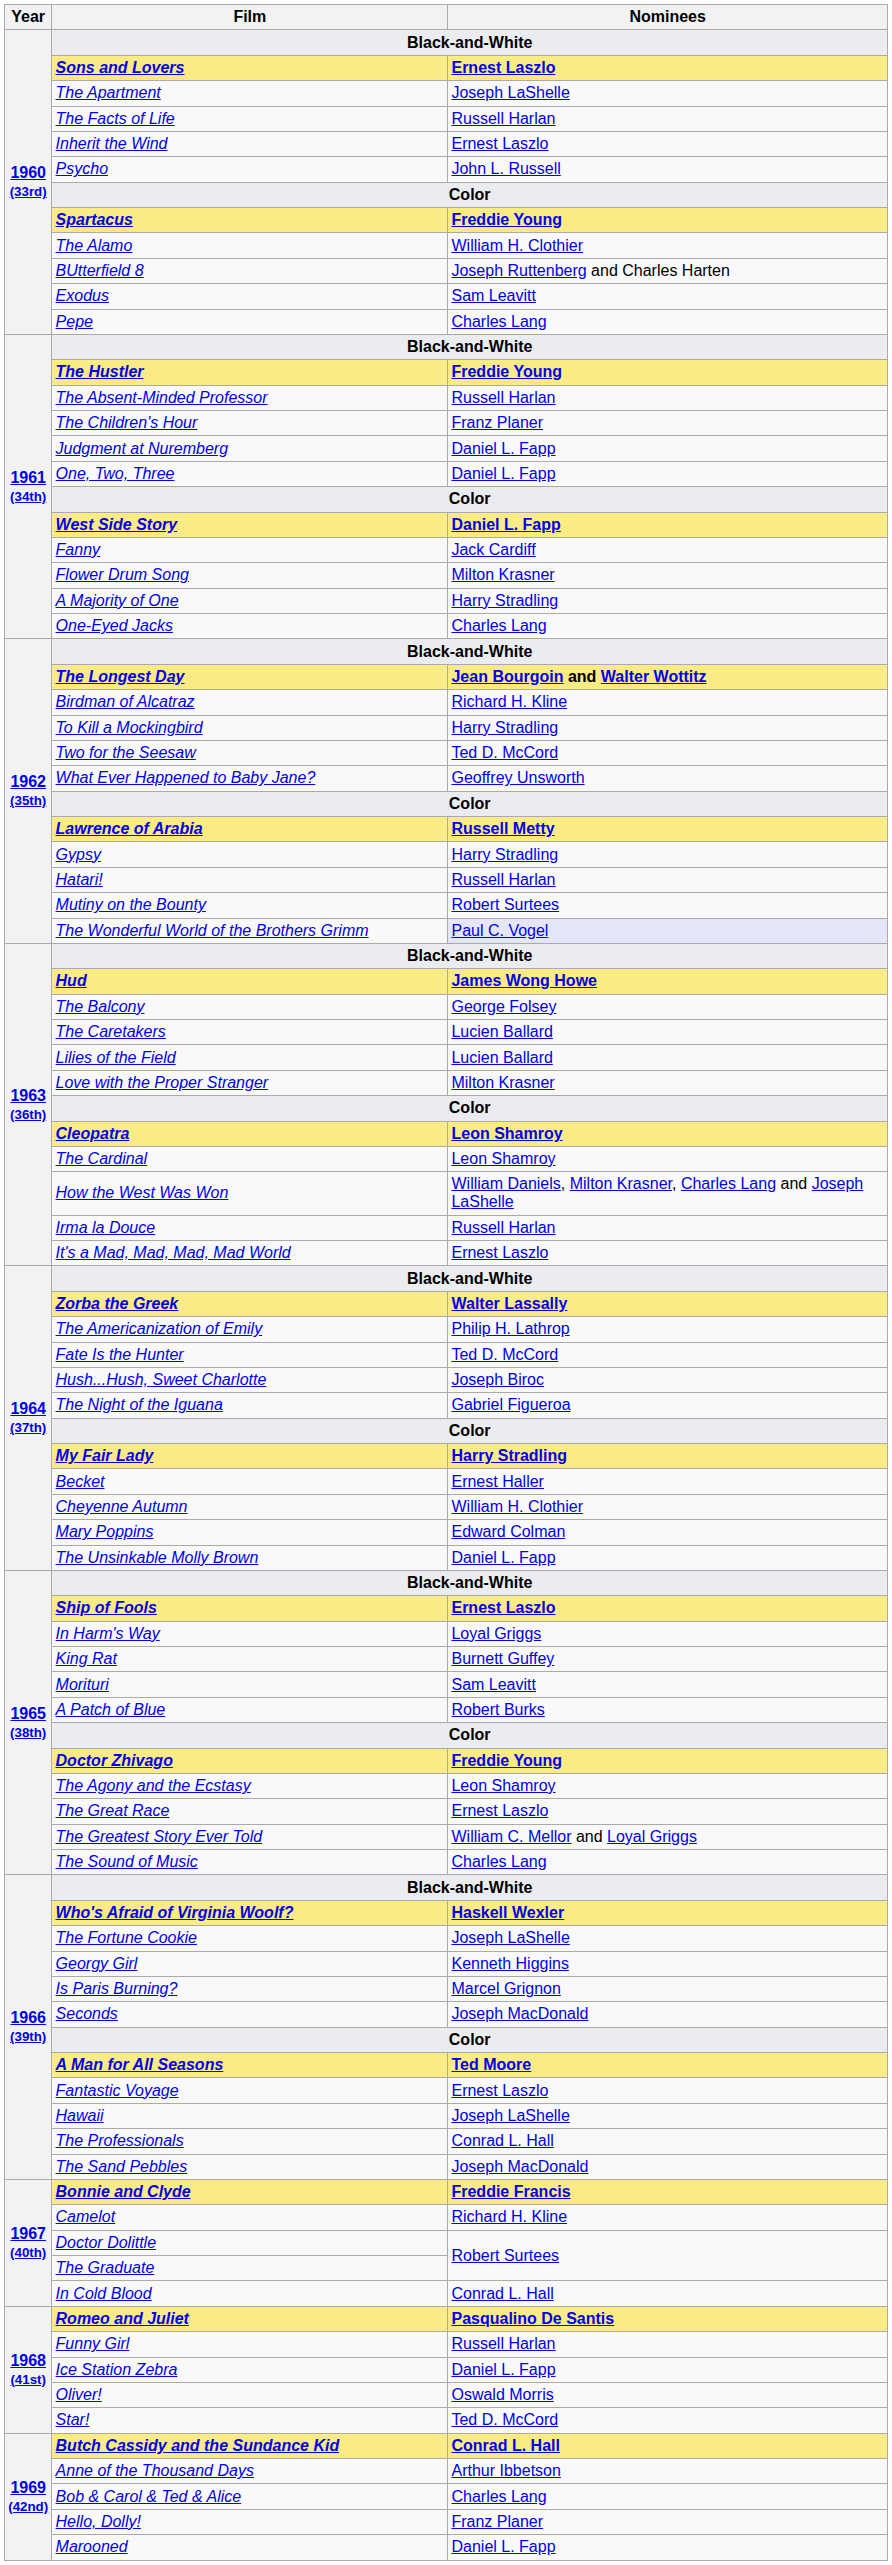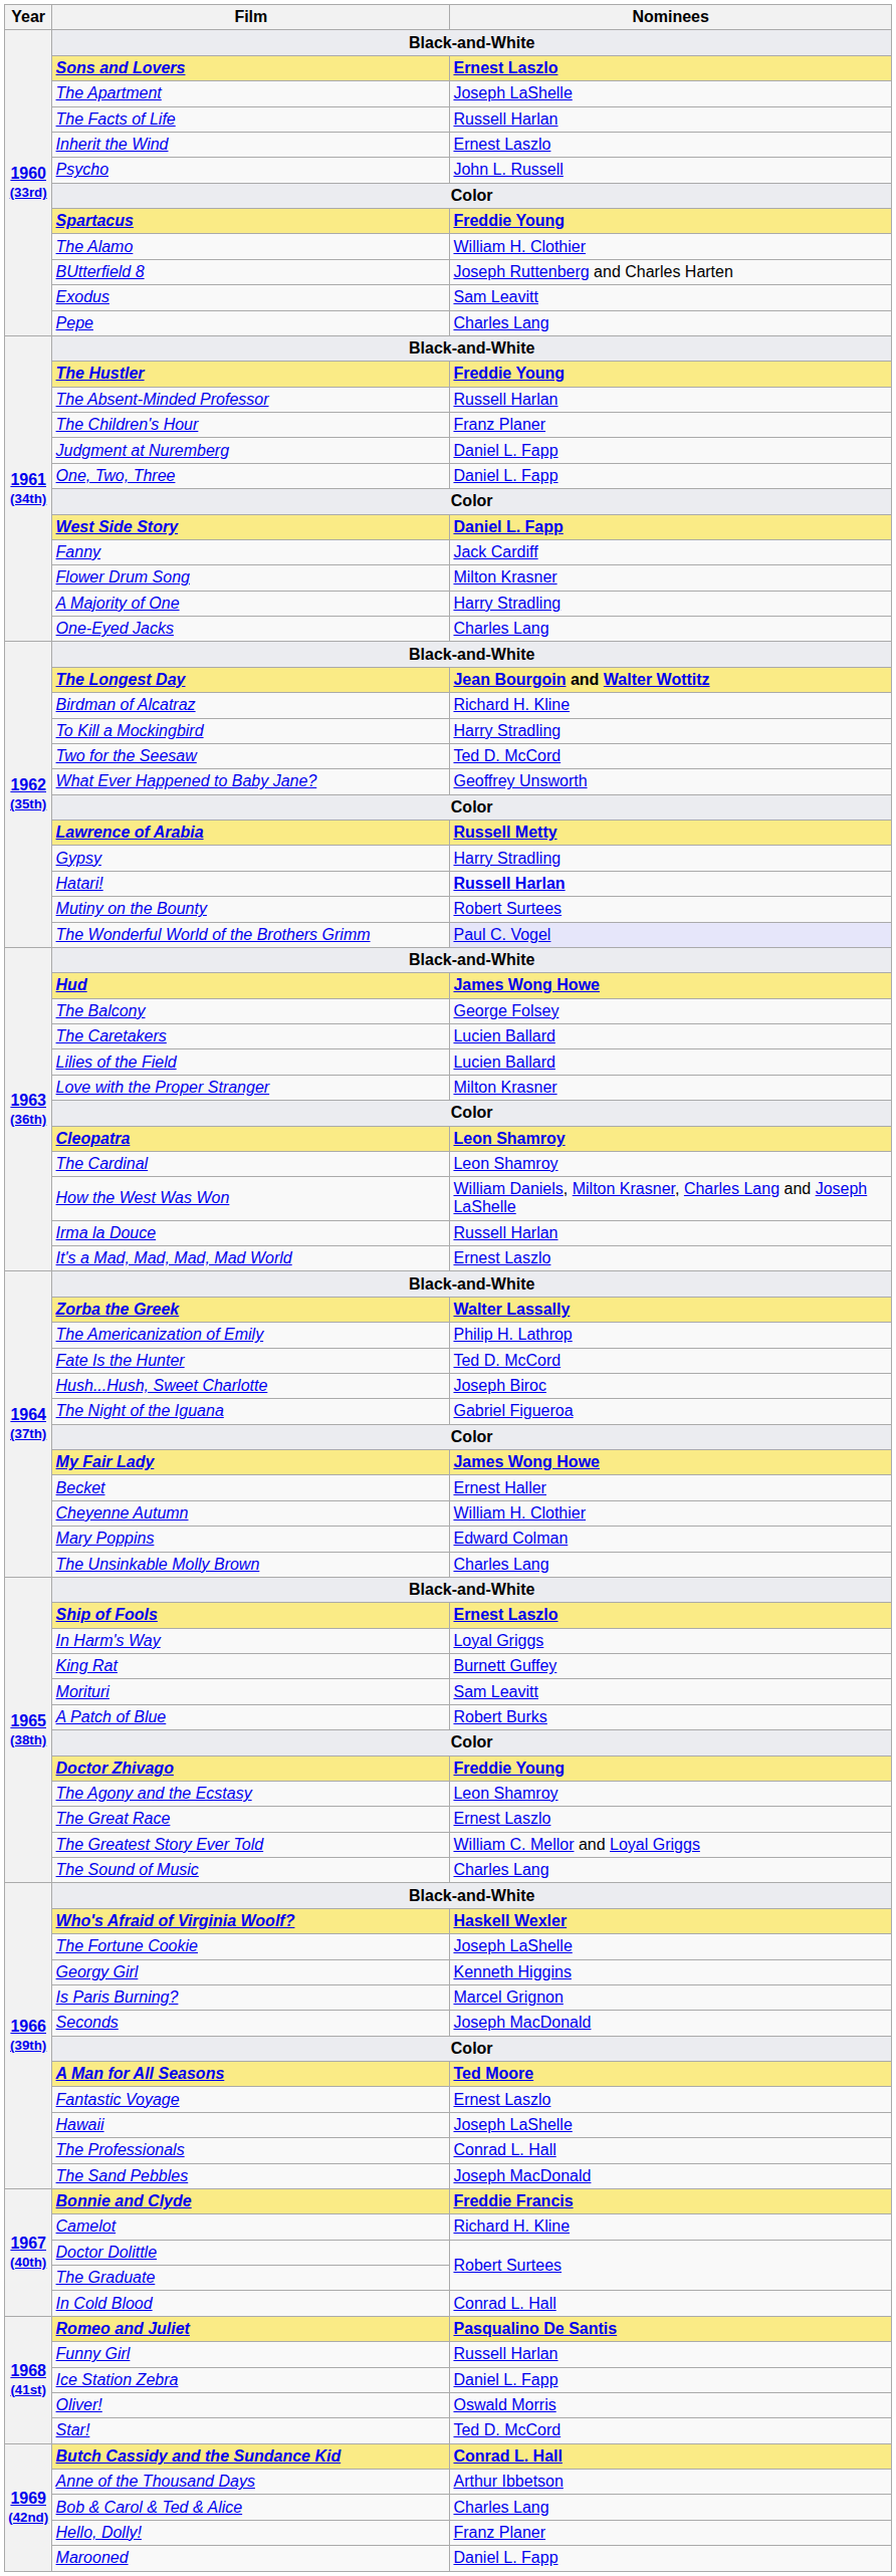Hatari! | Nominees: normal -> bold
My Fair Lady | Nominees: Harry Stradling -> James Wong Howe
The Unsinkable Molly Brown | Nominees: Daniel L. Fapp -> Charles Lang
